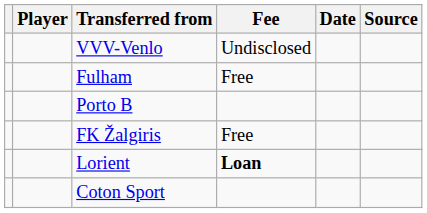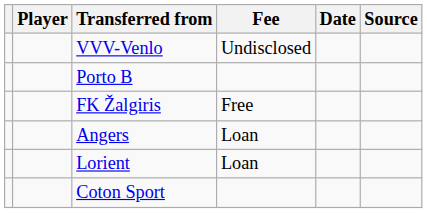- row: Fulham | Free
+ row: Angers | Loan
Lorient | Fee: bold -> normal
